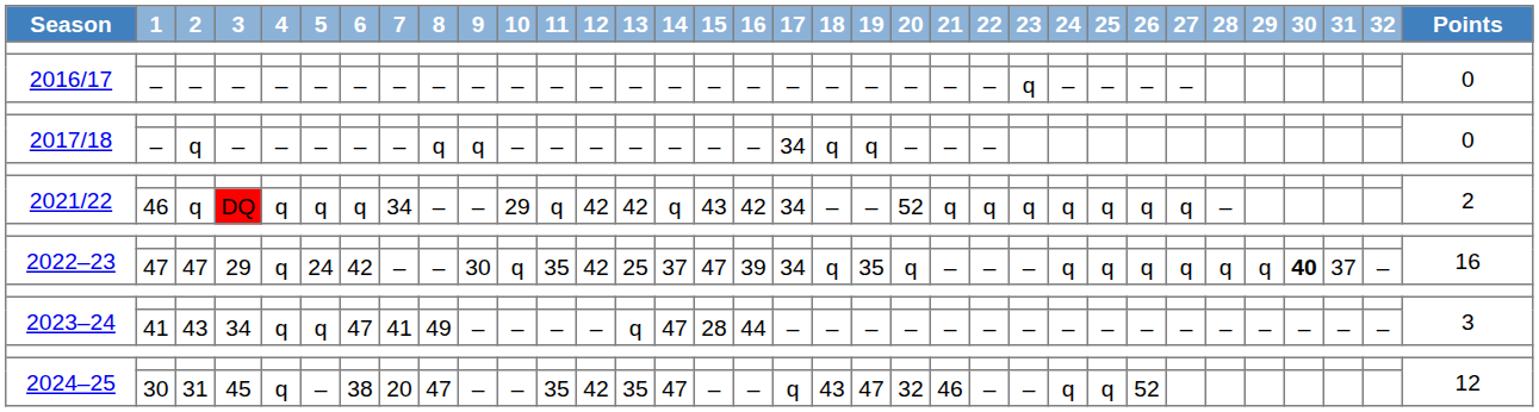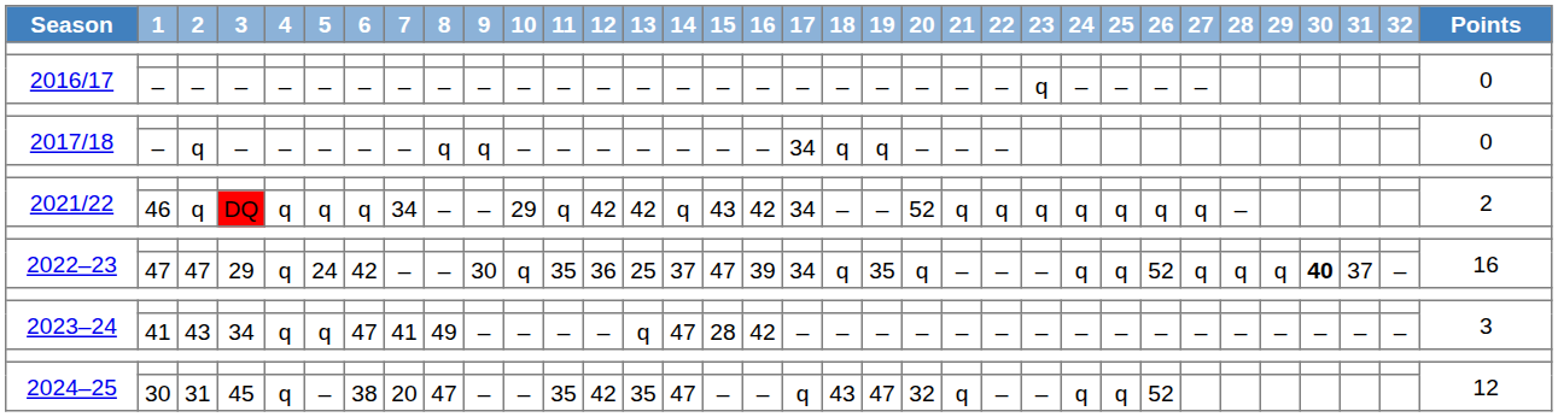2022–23 / 47 | 12: 42 -> 36
2022–23 / 47 | 26: q -> 52
2023–24 / 41 | 16: 44 -> 42
2024–25 / 30 | 21: 46 -> q
